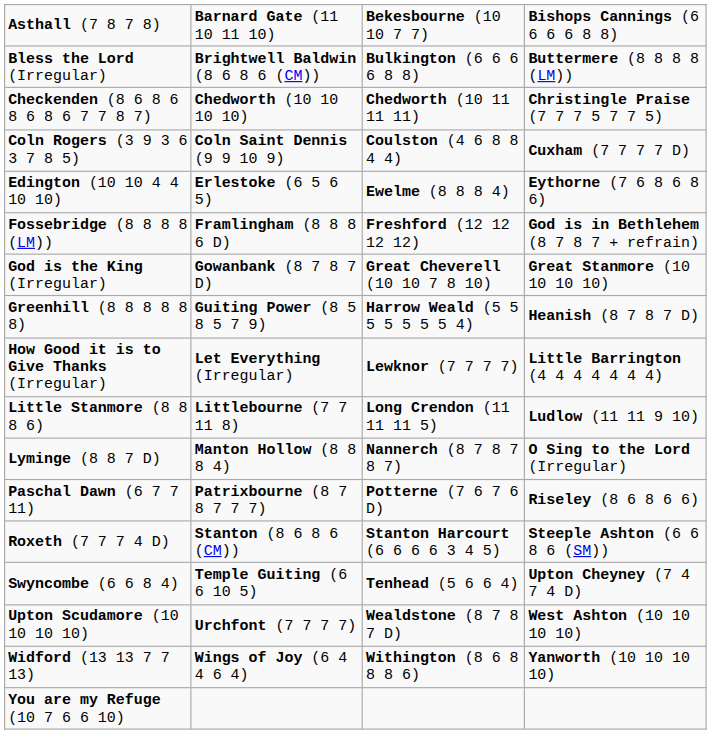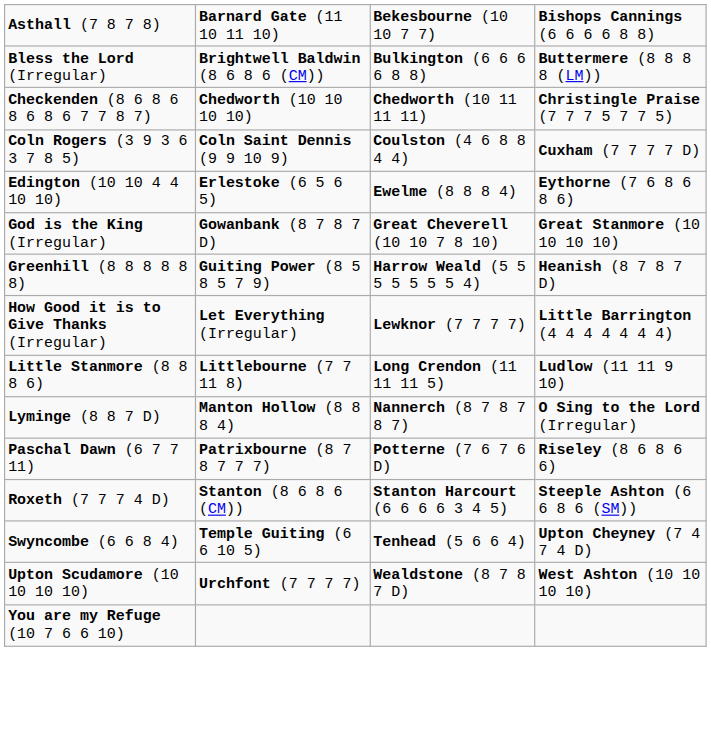- row: Fossebridge (8 8 8 8 (LM)) | Framlingham (8 8 8 6 D) | Freshford (12 12 12 12) | God is in Bethlehem (8 7 8 7 + refrain)
- row: Widford (13 13 7 7 13) | Wings of Joy (6 4 4 6 4) | Withington (8 6 8 8 8 6) | Yanworth (10 10 10 10)
